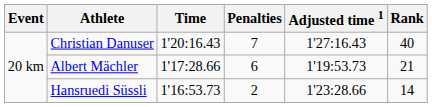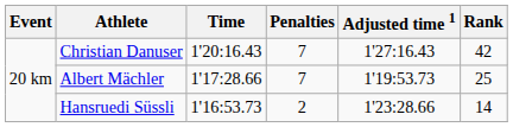Christian Danuser | Rank: 40 -> 42
Albert Mächler | Penalties: 6 -> 7
Albert Mächler | Rank: 21 -> 25
